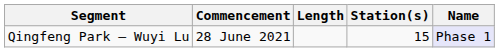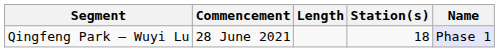Qingfeng Park — Wuyi Lu | Station(s): 15 -> 18
